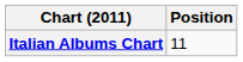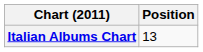Italian Albums Chart | Position: 11 -> 13
